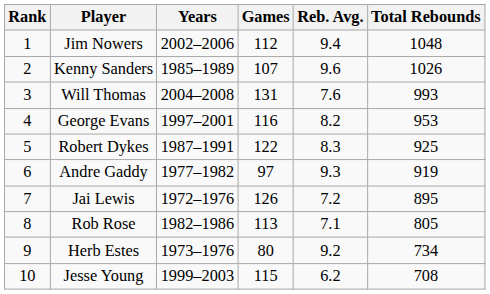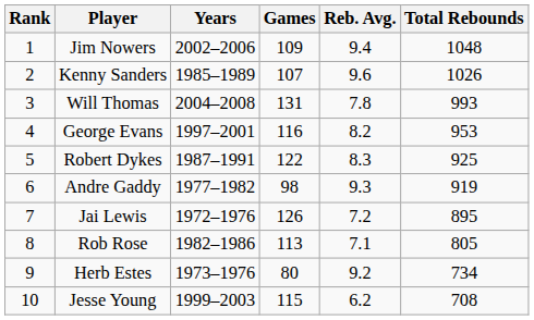Jim Nowers | Games: 112 -> 109
Will Thomas | Reb. Avg.: 7.6 -> 7.8
Andre Gaddy | Games: 97 -> 98
